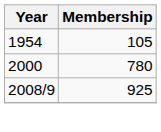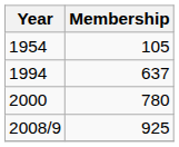+ row: 1994 | 637
